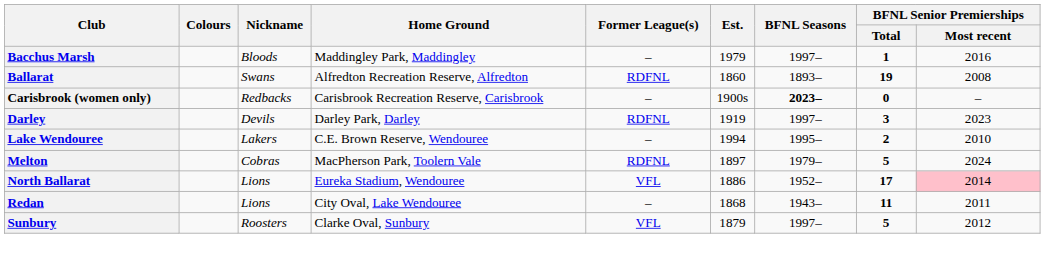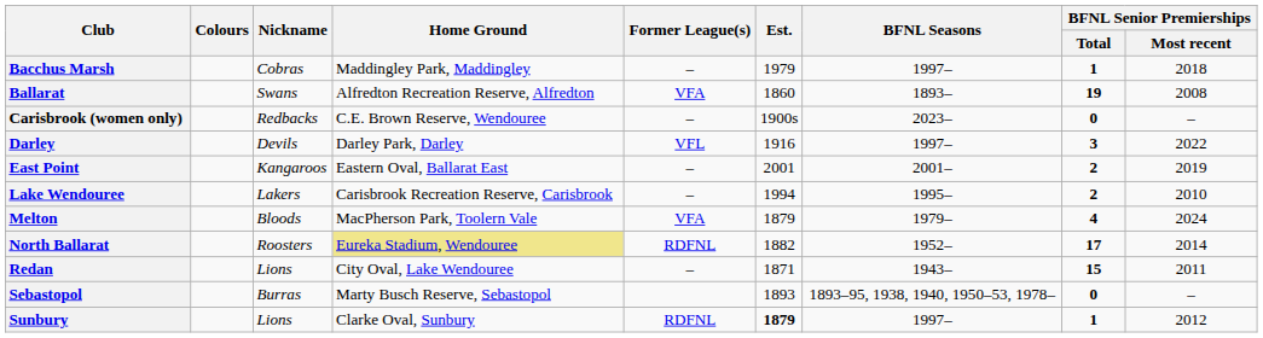Bacchus Marsh | Nickname: Bloods -> Cobras
Bacchus Marsh | BFNL Senior Premierships / Most recent: 2016 -> 2018
Ballarat | Former League(s): RDFNL -> VFA
Carisbrook (women only) | Home Ground: Carisbrook Recreation Reserve, Carisbrook -> C.E. Brown Reserve, Wendouree
Carisbrook (women only) | BFNL Seasons: bold -> normal
Darley | Former League(s): RDFNL -> VFL
Darley | Est.: 1919 -> 1916
Darley | BFNL Senior Premierships / Most recent: 2023 -> 2022
+ row: East Point | Kangaroos | Eastern Oval, Ballarat East | – | 2001 | 2001– | 2 | 2019
Lake Wendouree | Home Ground: C.E. Brown Reserve, Wendouree -> Carisbrook Recreation Reserve, Carisbrook
Melton | Nickname: Cobras -> Bloods
Melton | Former League(s): RDFNL -> VFA
Melton | Est.: 1897 -> 1879
Melton | BFNL Senior Premierships / Total: 5 -> 4
North Ballarat | Nickname: Lions -> Roosters
North Ballarat | Home Ground: no background -> khaki background
North Ballarat | Former League(s): VFL -> RDFNL
North Ballarat | Est.: 1886 -> 1882
North Ballarat | BFNL Senior Premierships / Most recent: pink background -> no background
Redan | Est.: 1868 -> 1871
Redan | BFNL Senior Premierships / Total: 11 -> 15
+ row: Sebastopol | Burras | Marty Busch Reserve, Sebastopol | 1893 | 1893–95, 1938, 1940, 1950–53, 1978– | 0 | –
Sunbury | Nickname: Roosters -> Lions
Sunbury | Former League(s): VFL -> RDFNL
Sunbury | Est.: normal -> bold
Sunbury | BFNL Senior Premierships / Total: 5 -> 1
